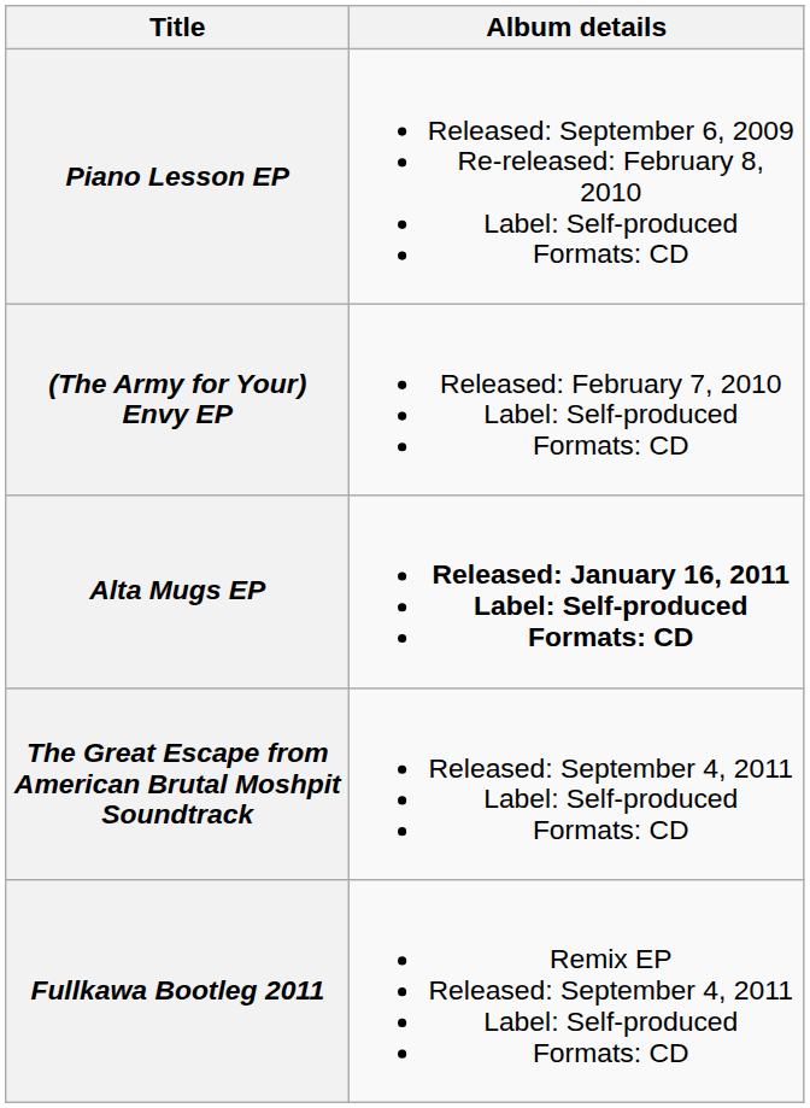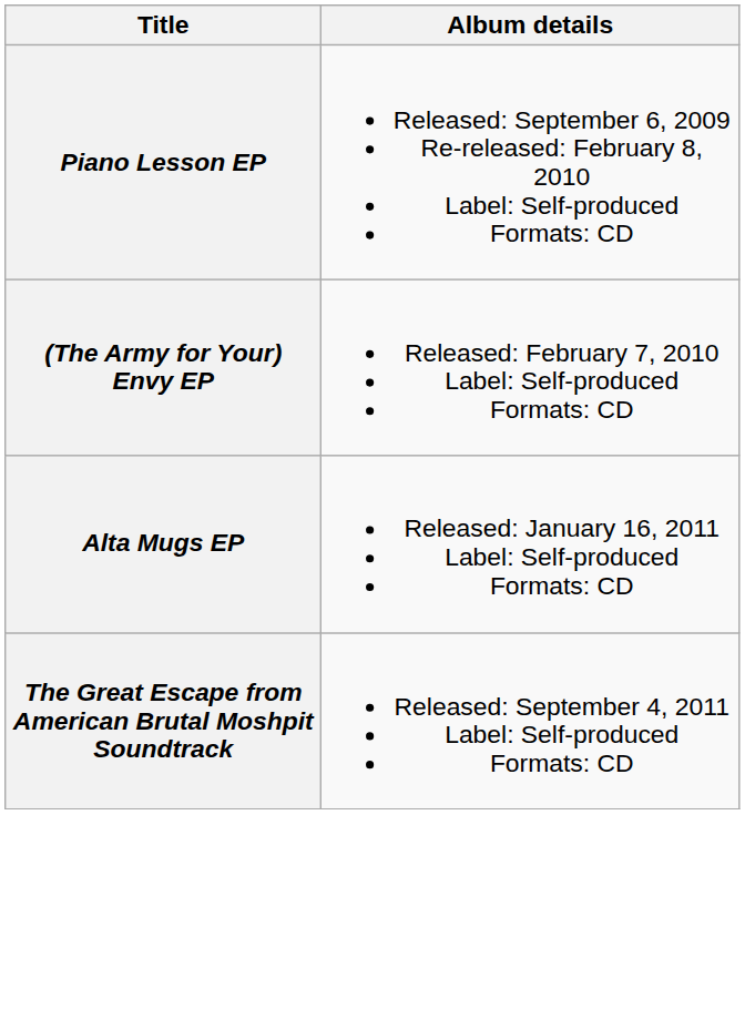Alta Mugs EP | Album details: bold -> normal
- row: Fullkawa Bootleg 2011 | Remix EP Released: September 4, 2011 Label: Self-produced Formats: CD
